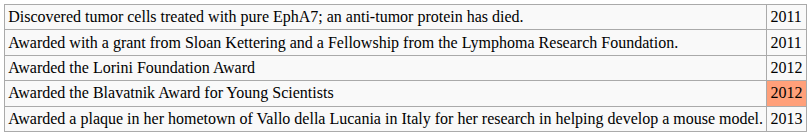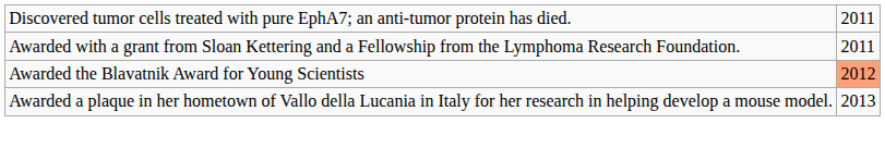- row: Awarded the Lorini Foundation Award | 2012
